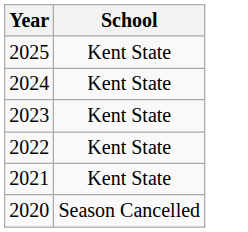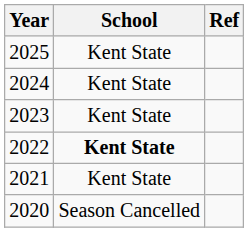+ column: Ref
2022 | School: normal -> bold
